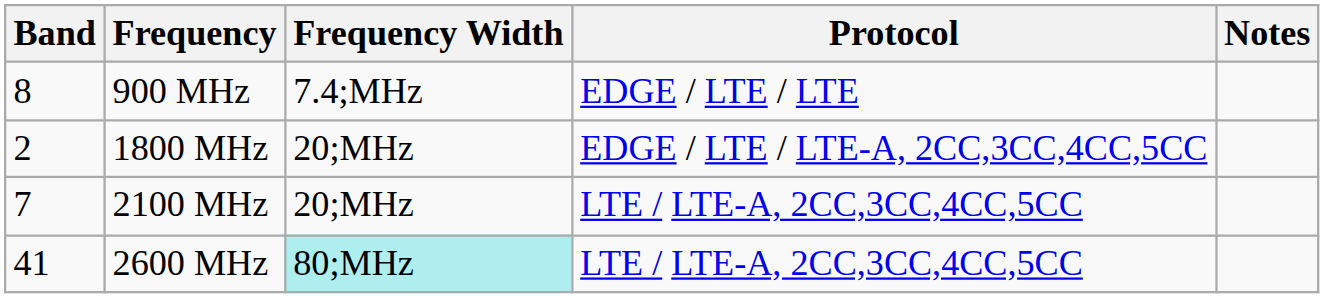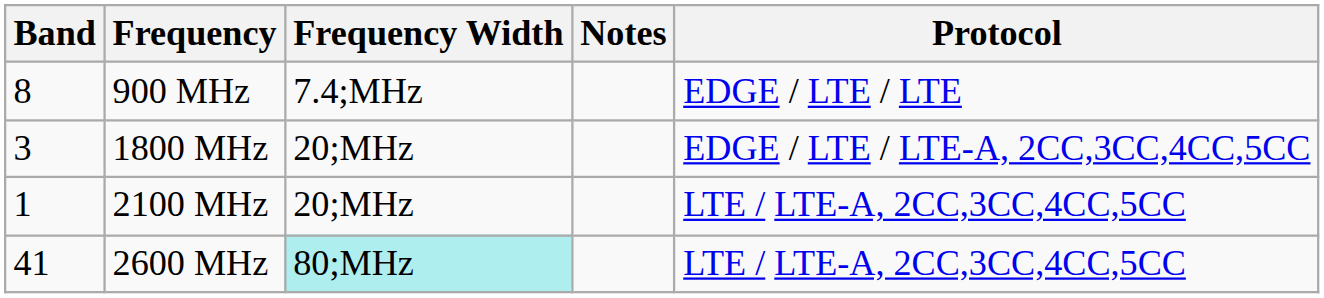columns swapped: Protocol <-> Notes
1800 MHz | Band: 2 -> 3
2100 MHz | Band: 7 -> 1
